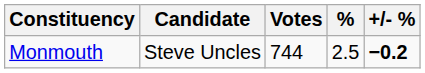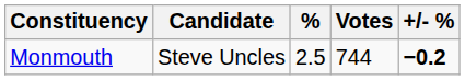columns swapped: Votes <-> %
